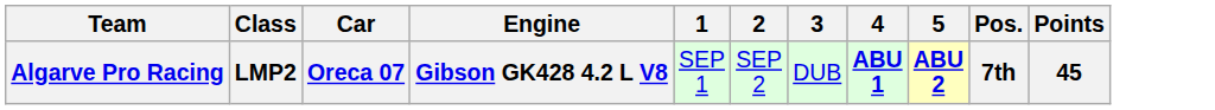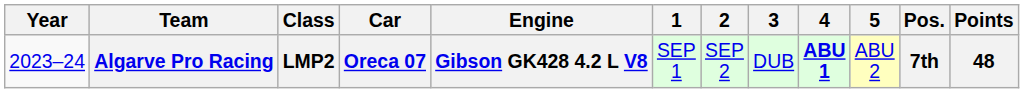+ column: Year | 2023–24
Algarve Pro Racing | 5: bold -> normal
Algarve Pro Racing | Points: 45 -> 48
